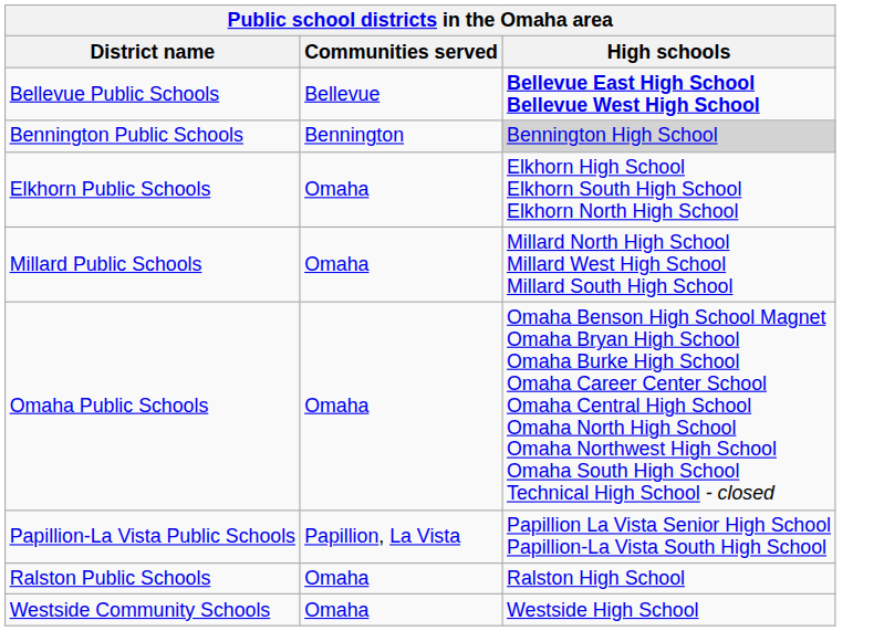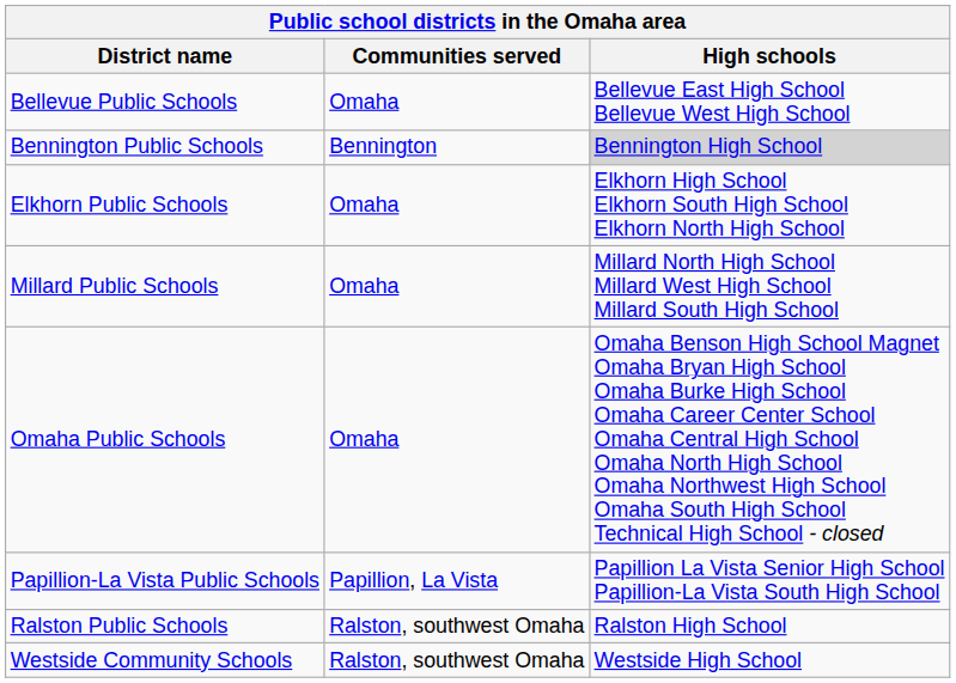Bellevue Public Schools | Communities served: Bellevue -> Omaha
Bellevue Public Schools | High schools: bold -> normal
Ralston Public Schools | Communities served: Omaha -> Ralston, southwest Omaha
Westside Community Schools | Communities served: Omaha -> Ralston, southwest Omaha
